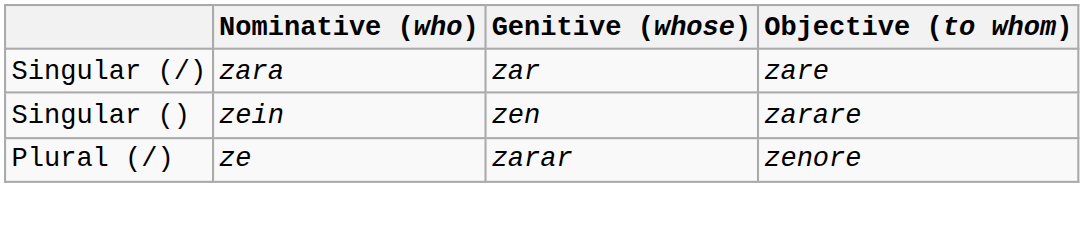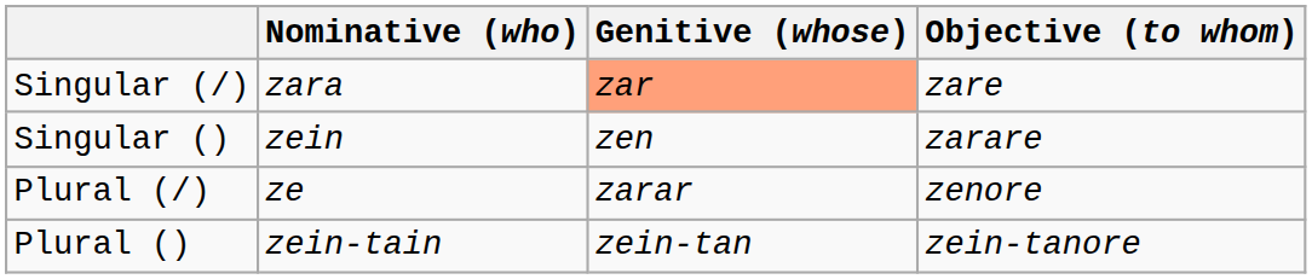Singular (/) | Genitive (whose): no background -> lightsalmon background
+ row: Plural () | zein-tain | zein-tan | zein-tanore
